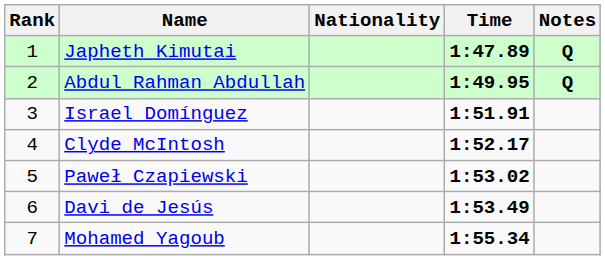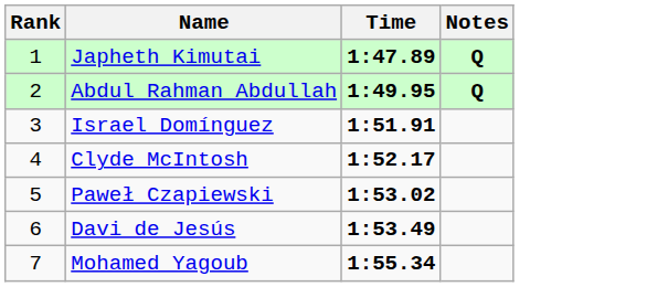- column: Nationality
